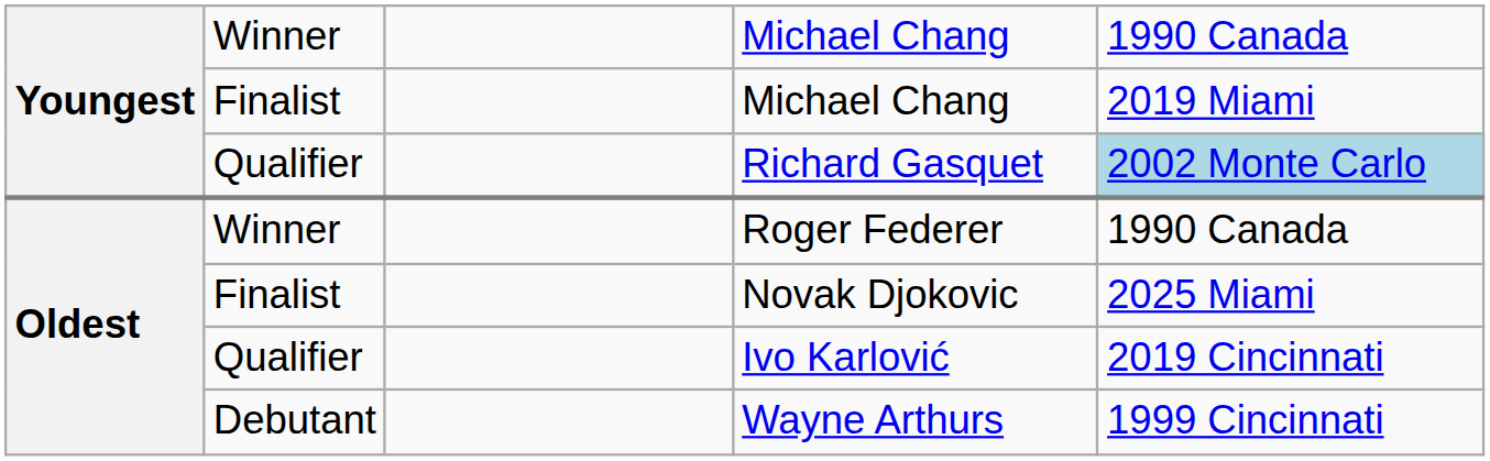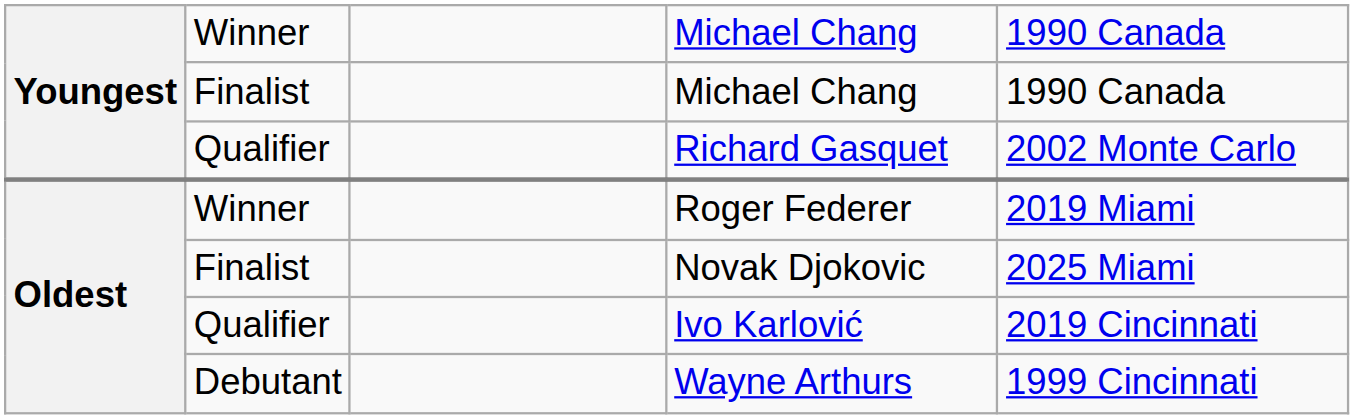Finalist / Michael Chang | column 5: 2019 Miami -> 1990 Canada
Richard Gasquet | column 5: lightblue background -> no background
Roger Federer | column 5: 1990 Canada -> 2019 Miami
